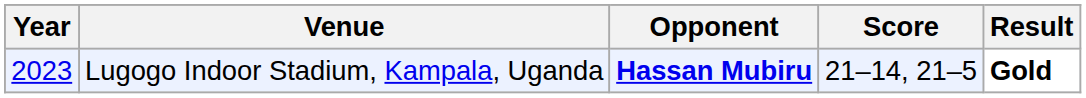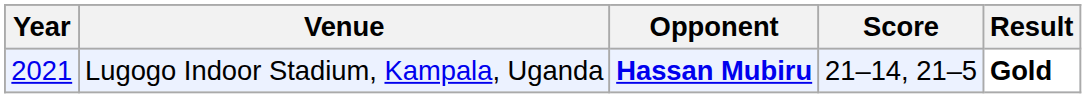Lugogo Indoor Stadium, Kampala, Uganda | Year: 2023 -> 2021
